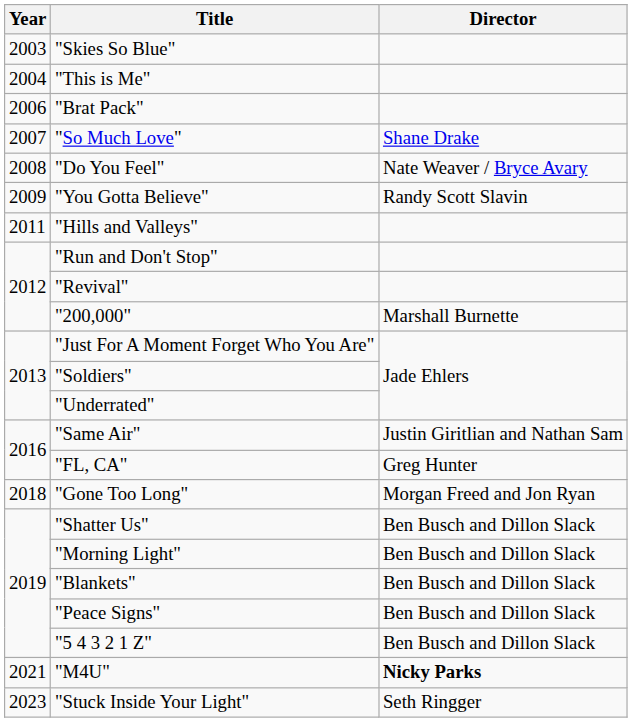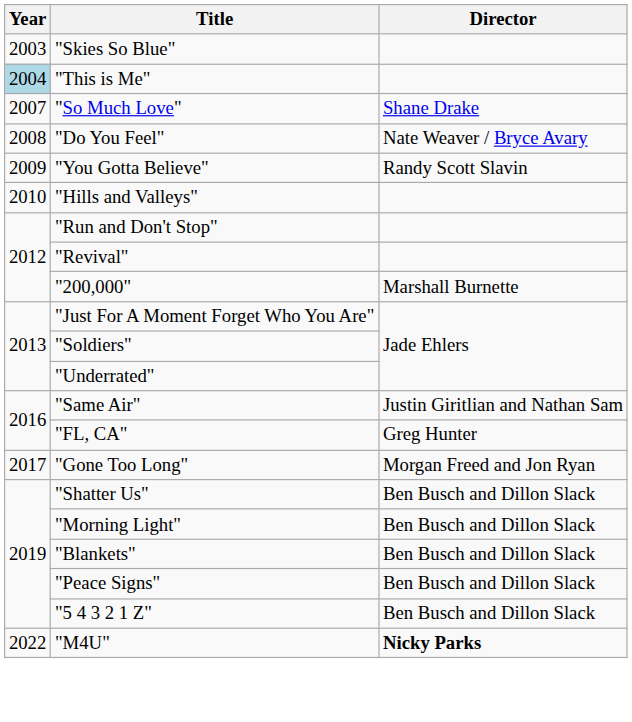"This is Me" | Year: no background -> lightblue background
- row: 2006 | "Brat Pack"
"Hills and Valleys" | Year: 2011 -> 2010
"Gone Too Long" | Year: 2018 -> 2017
"M4U" | Year: 2021 -> 2022
- row: 2023 | "Stuck Inside Your Light" | Seth Ringger
